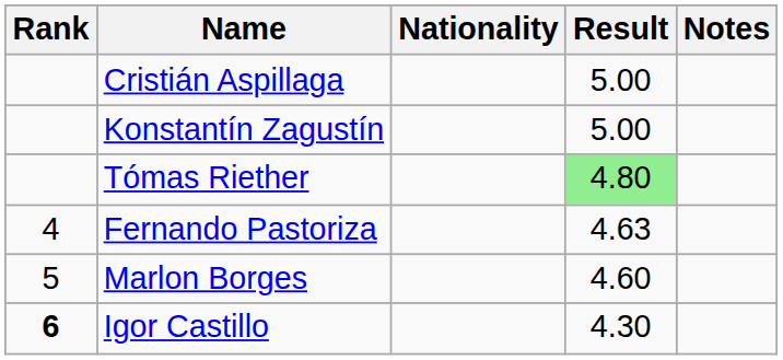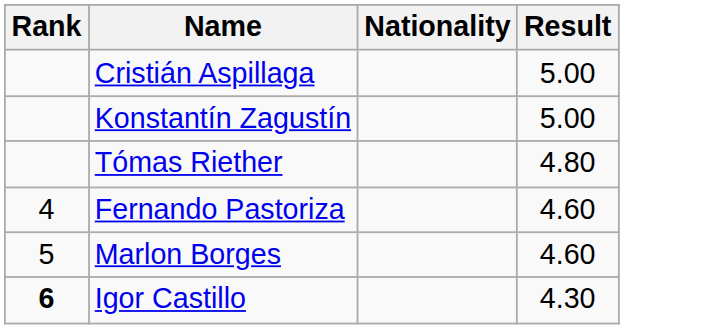- column: Notes
Tómas Riether | Result: lightgreen background -> no background
Fernando Pastoriza | Result: 4.63 -> 4.60
